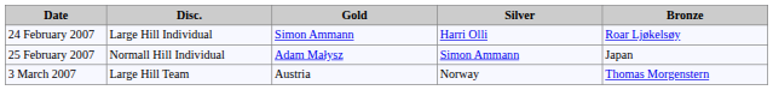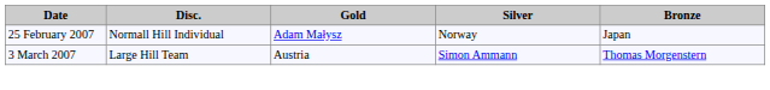- row: 24 February 2007 | Large Hill Individual | Simon Ammann | Harri Olli | Roar Ljøkelsøy
25 February 2007 | Silver: Simon Ammann -> Norway
3 March 2007 | Silver: Norway -> Simon Ammann
